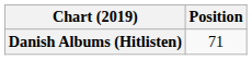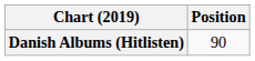Danish Albums (Hitlisten) | Position: 71 -> 90
